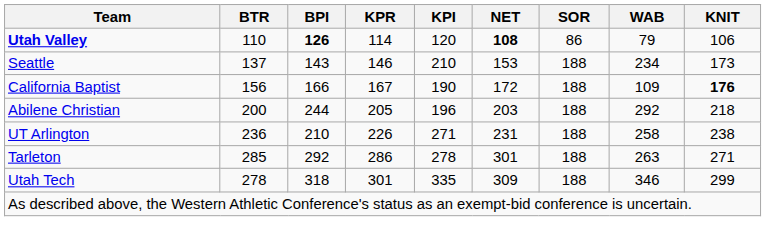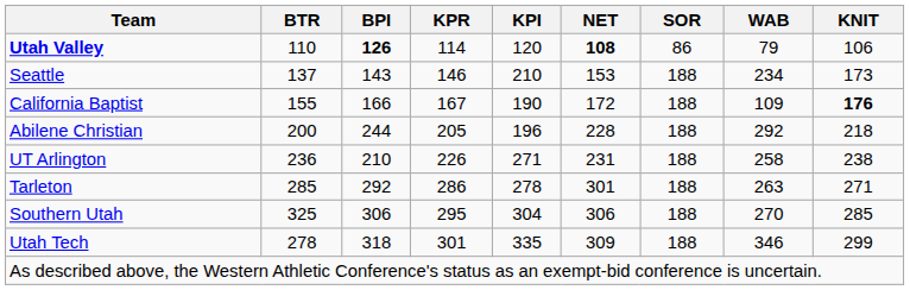California Baptist | BTR: 156 -> 155
Abilene Christian | NET: 203 -> 228
+ row: Southern Utah | 325 | 306 | 295 | 304 | 306 | 188 | 270 | 285
